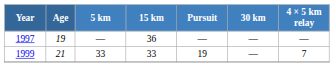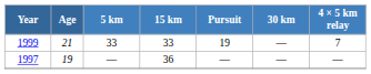rows swapped: 1997 <-> 1999
